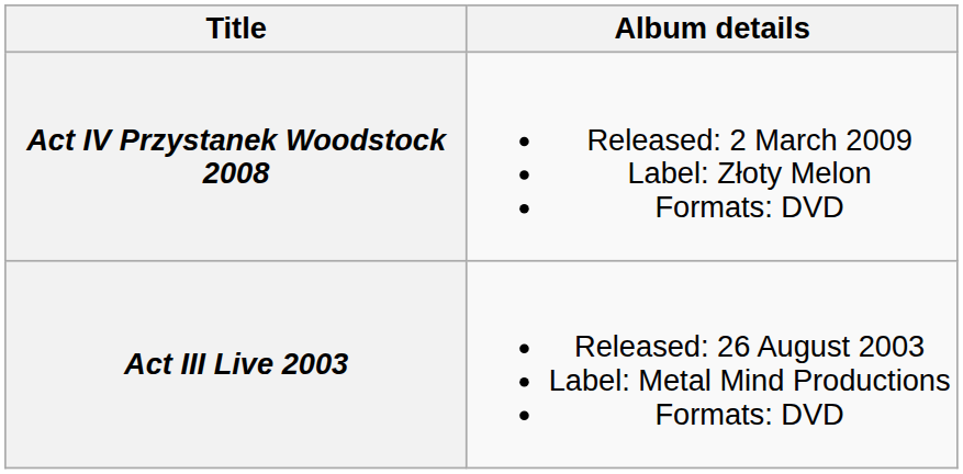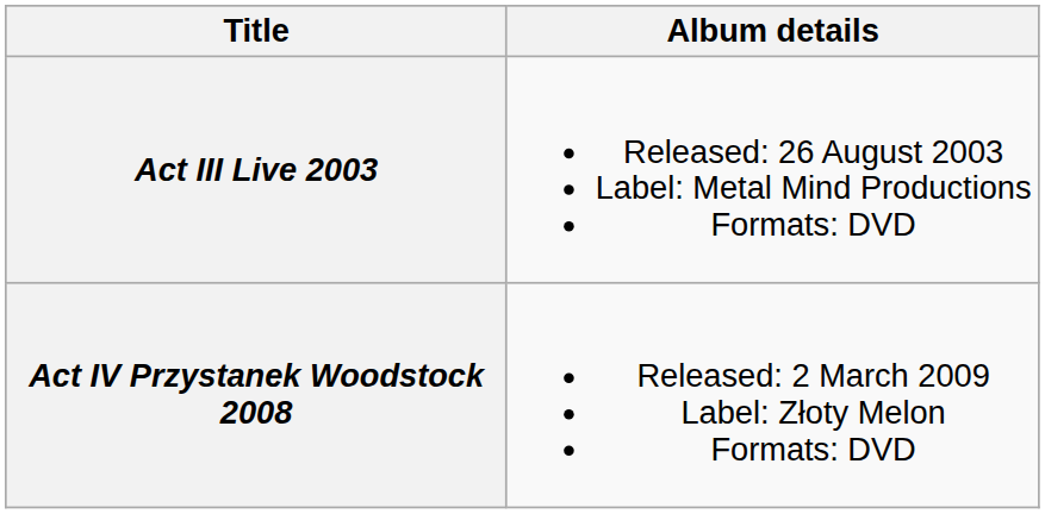rows swapped: Act III Live 2003 <-> Act IV Przystanek Woodstock 2008
